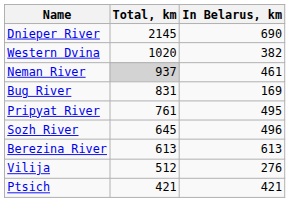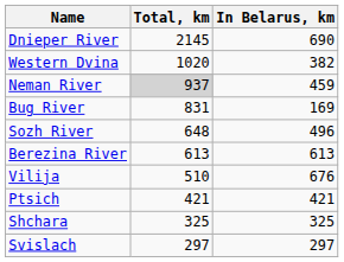Neman River | In Belarus, km: 461 -> 459
- row: Pripyat River | 761 | 495
Sozh River | Total, km: 645 -> 648
Vilija | Total, km: 512 -> 510
Vilija | In Belarus, km: 276 -> 676
+ row: Shchara | 325 | 325
+ row: Svislach | 297 | 297
